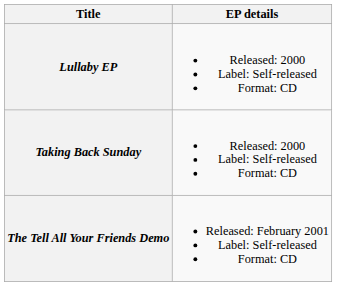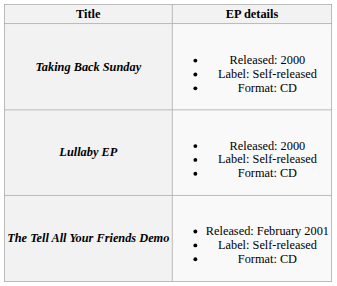rows swapped: Taking Back Sunday <-> Lullaby EP
